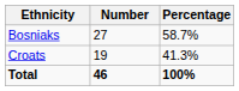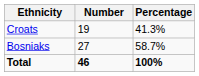rows swapped: Bosniaks <-> Croats
